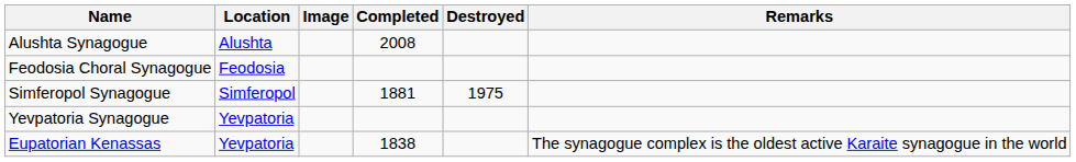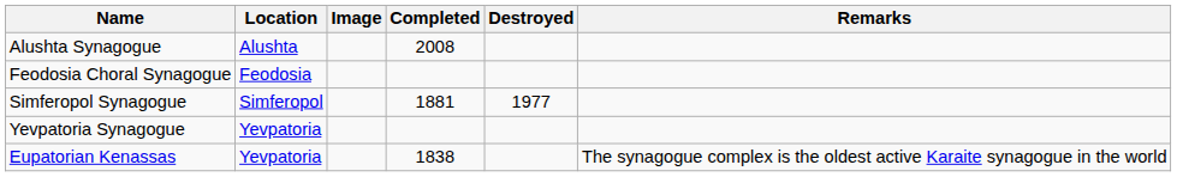Simferopol Synagogue | Destroyed: 1975 -> 1977
